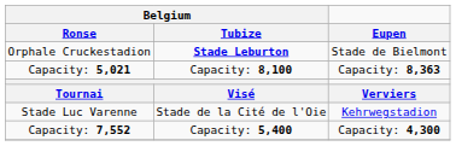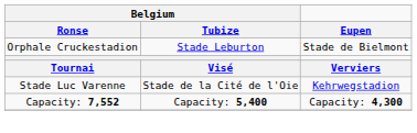Orphale Cruckestadion | Belgium / Tubize: bold -> normal
- row: Capacity: 5,021 | Capacity: 8,100 | Capacity: 8,363
